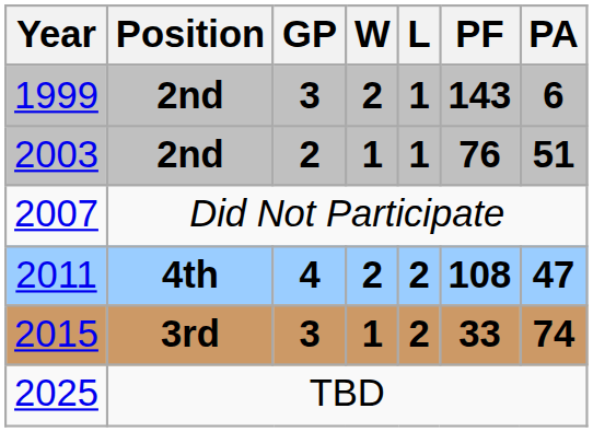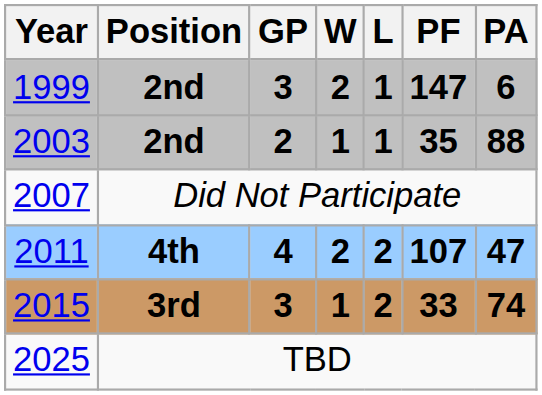1999 | PF: 143 -> 147
2003 | PF: 76 -> 35
2003 | PA: 51 -> 88
2011 | PF: 108 -> 107
